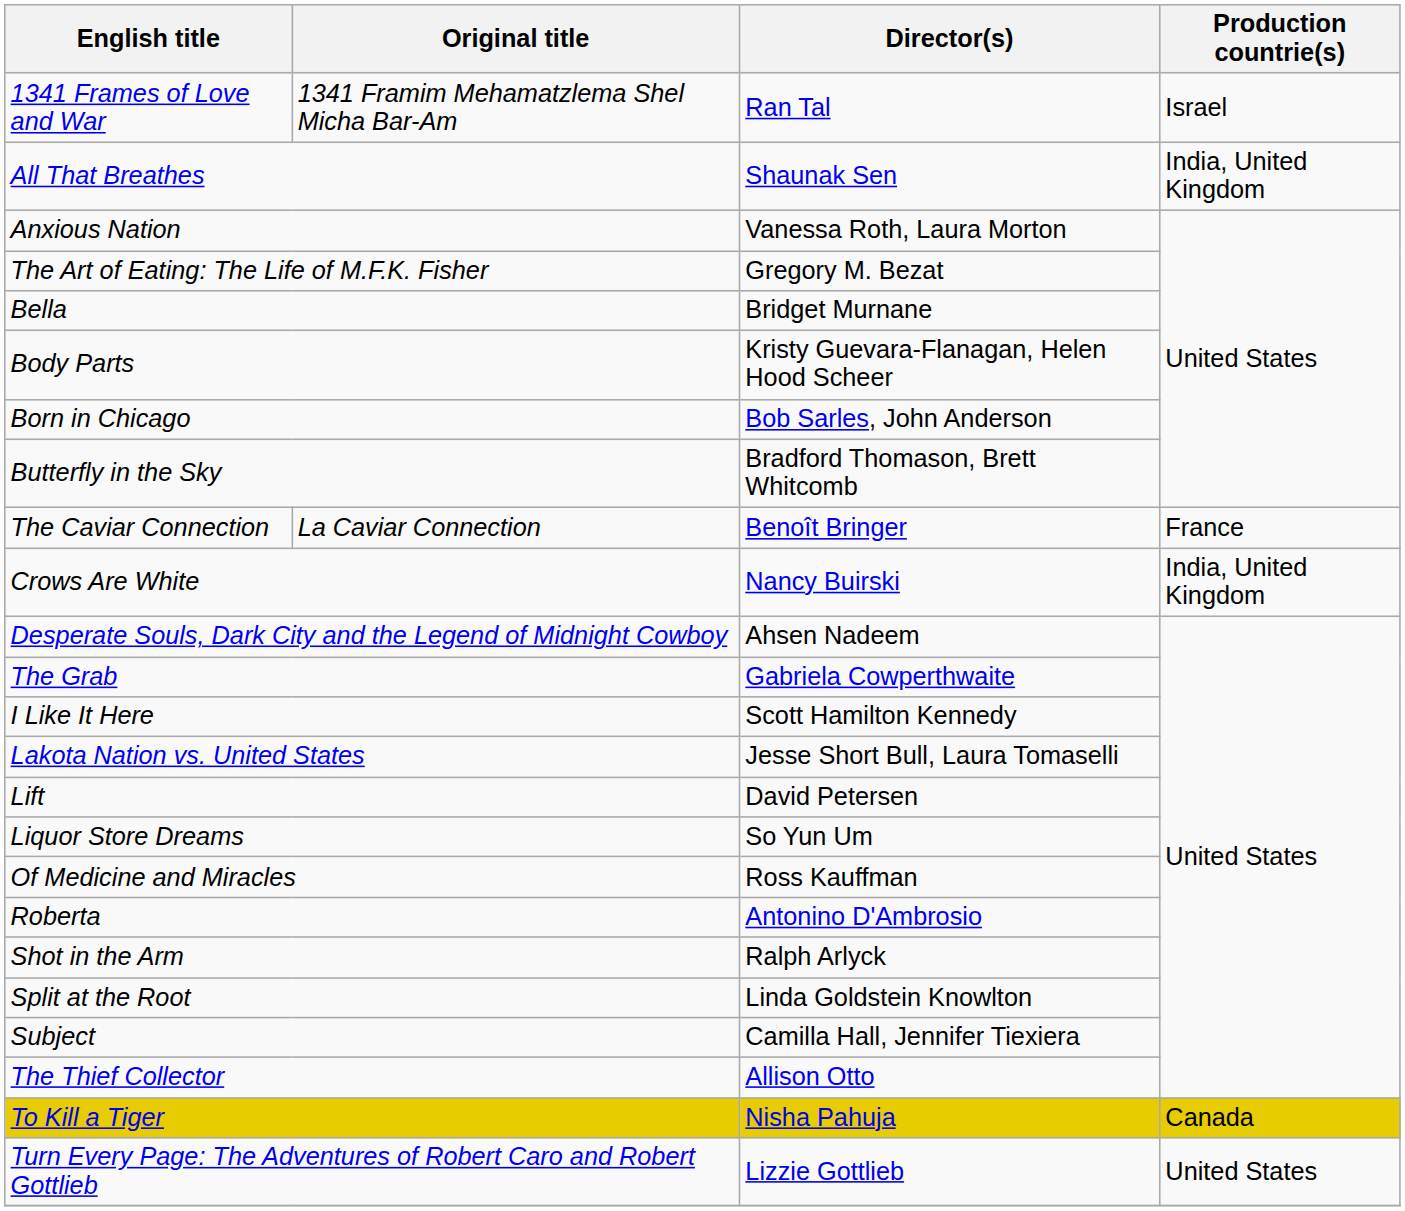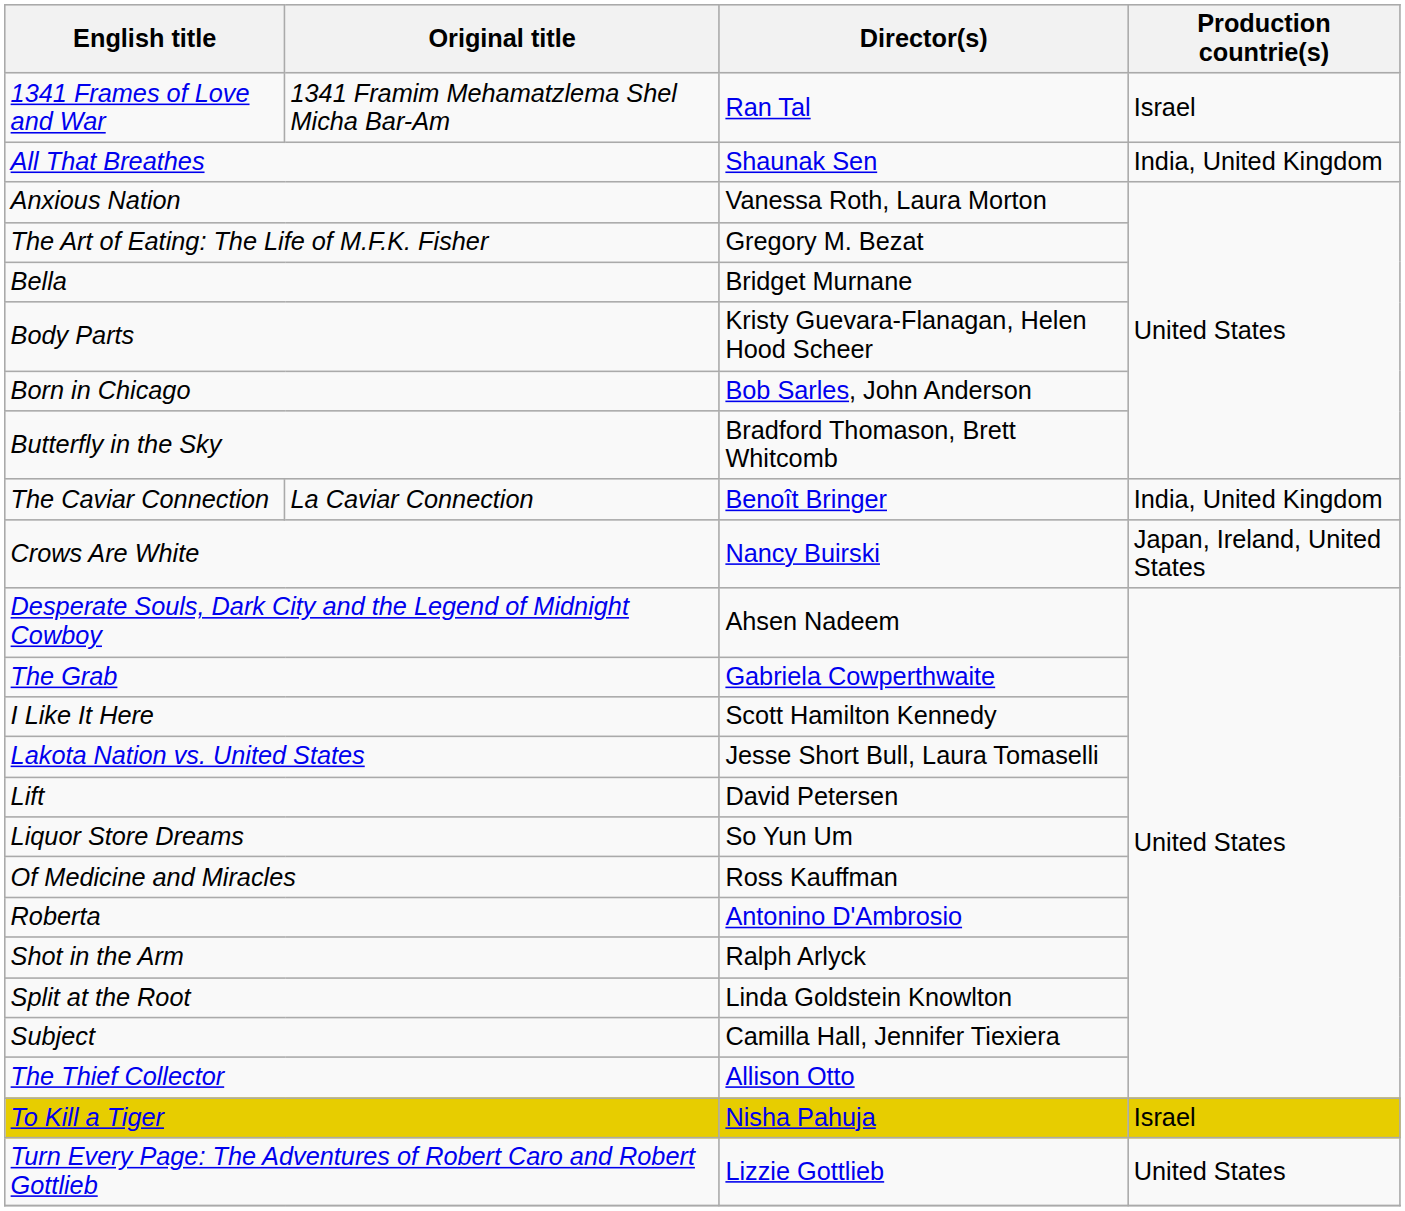The Caviar Connection | Production countrie(s): France -> India, United Kingdom
Crows Are White | Production countrie(s): India, United Kingdom -> Japan, Ireland, United States
To Kill a Tiger | Production countrie(s): Canada -> Israel
